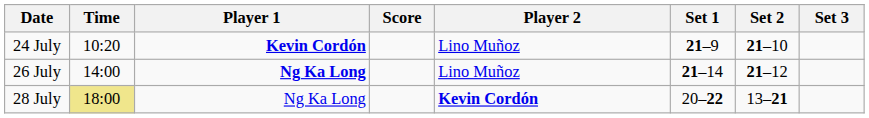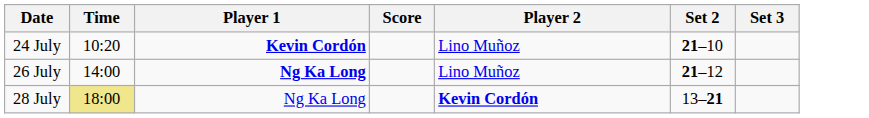- column: Set 1 | 21–9 | 21–14 | 20–22
